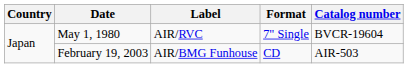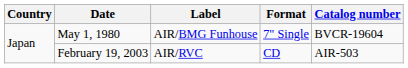May 1, 1980 | Label: AIR/RVC -> AIR/BMG Funhouse
February 19, 2003 | Label: AIR/BMG Funhouse -> AIR/RVC
